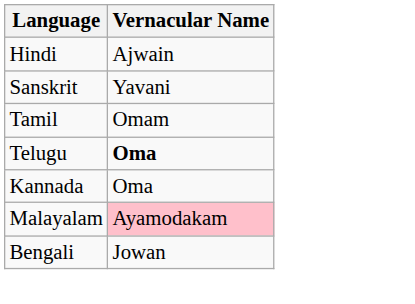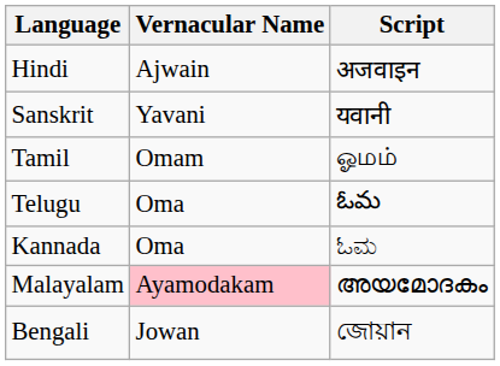+ column: Script | अजवाइन | यवानी | ஓமம் | ఓమ | ಓಮ | അയമോദകം | জোয়ান
Telugu | Vernacular Name: bold -> normal
